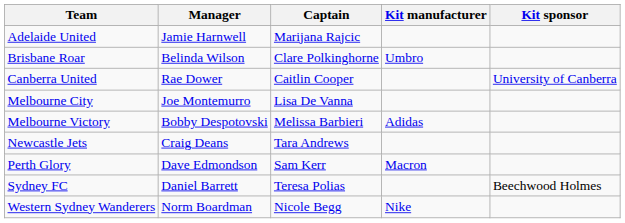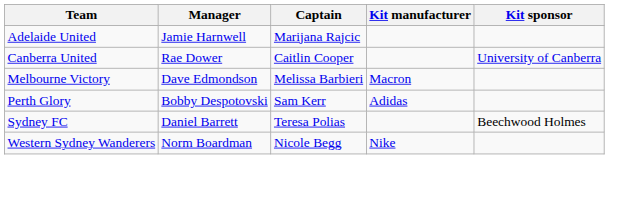- row: Brisbane Roar | Belinda Wilson | Clare Polkinghorne | Umbro
- row: Melbourne City | Joe Montemurro | Lisa De Vanna
Melbourne Victory | Manager: Bobby Despotovski -> Dave Edmondson
Melbourne Victory | Kit manufacturer: Adidas -> Macron
- row: Newcastle Jets | Craig Deans | Tara Andrews
Perth Glory | Manager: Dave Edmondson -> Bobby Despotovski
Perth Glory | Kit manufacturer: Macron -> Adidas
